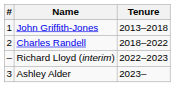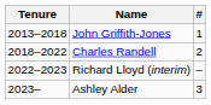columns swapped: # <-> Tenure
